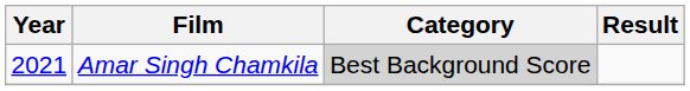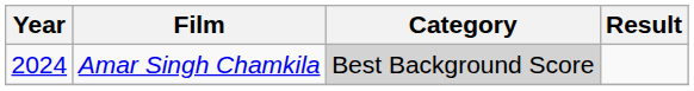Amar Singh Chamkila | Year: 2021 -> 2024
